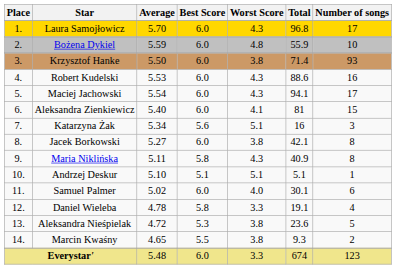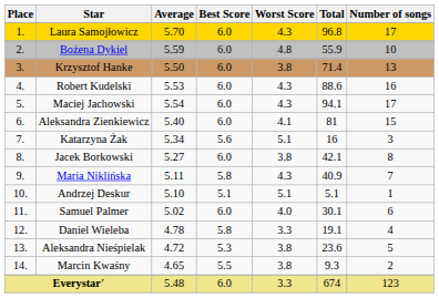Krzysztof Hanke | Number of songs: 93 -> 13
Maria Niklińska | Number of songs: 8 -> 7
